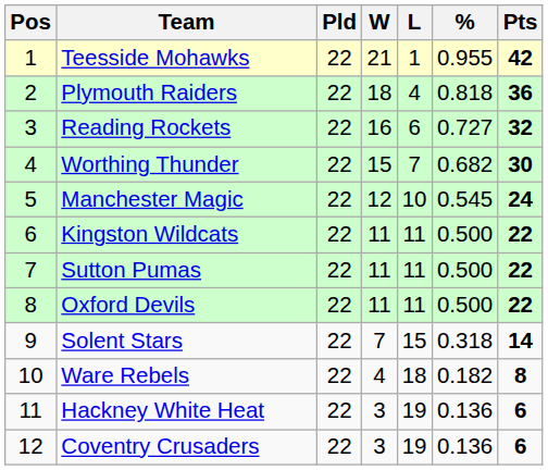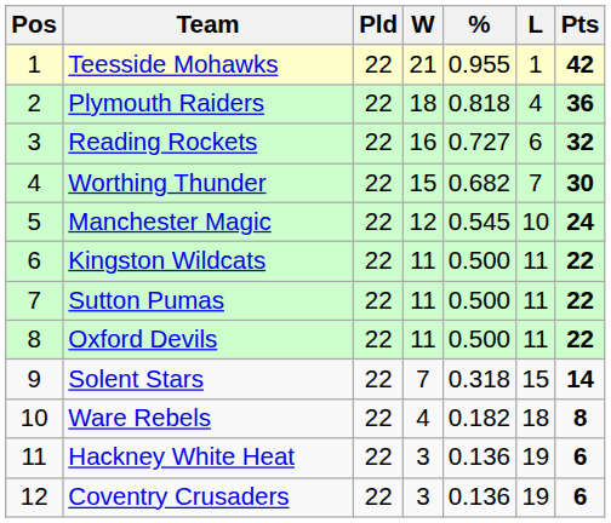columns swapped: L <-> %
